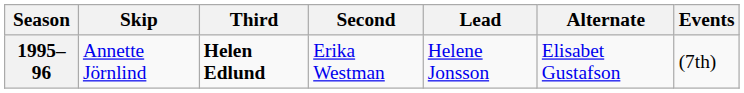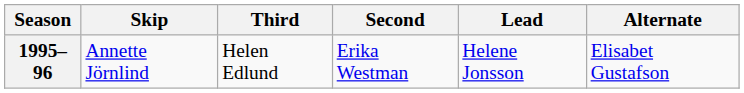- column: Events | (7th)
1995–96 | Third: bold -> normal
